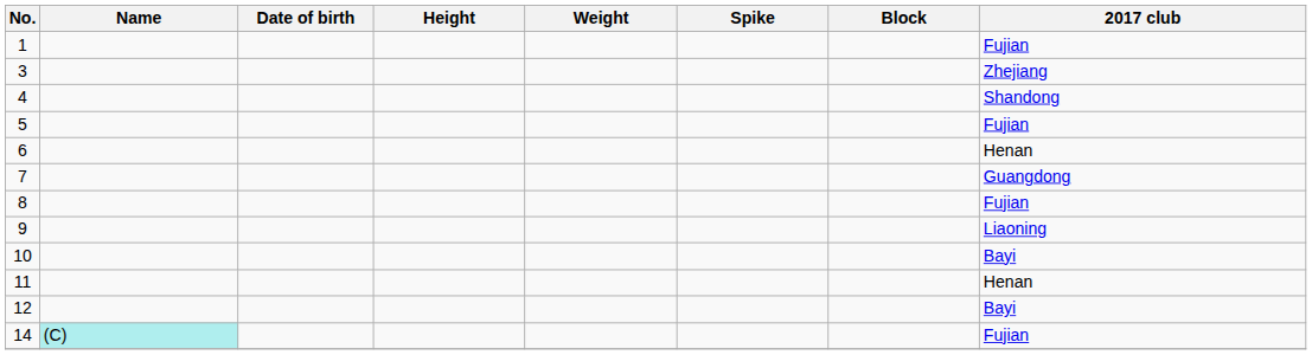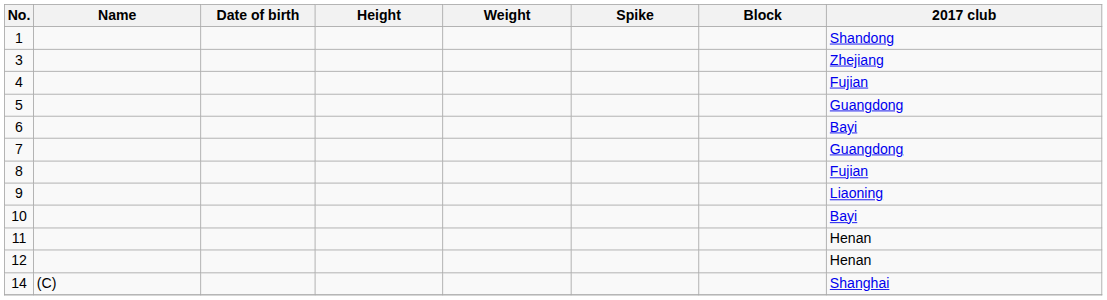1 | 2017 club: Fujian -> Shandong
4 | 2017 club: Shandong -> Fujian
5 | 2017 club: Fujian -> Guangdong
6 | 2017 club: Henan -> Bayi
12 | 2017 club: Bayi -> Henan
14 | Name: paleturquoise background -> no background
14 | 2017 club: Fujian -> Shanghai
